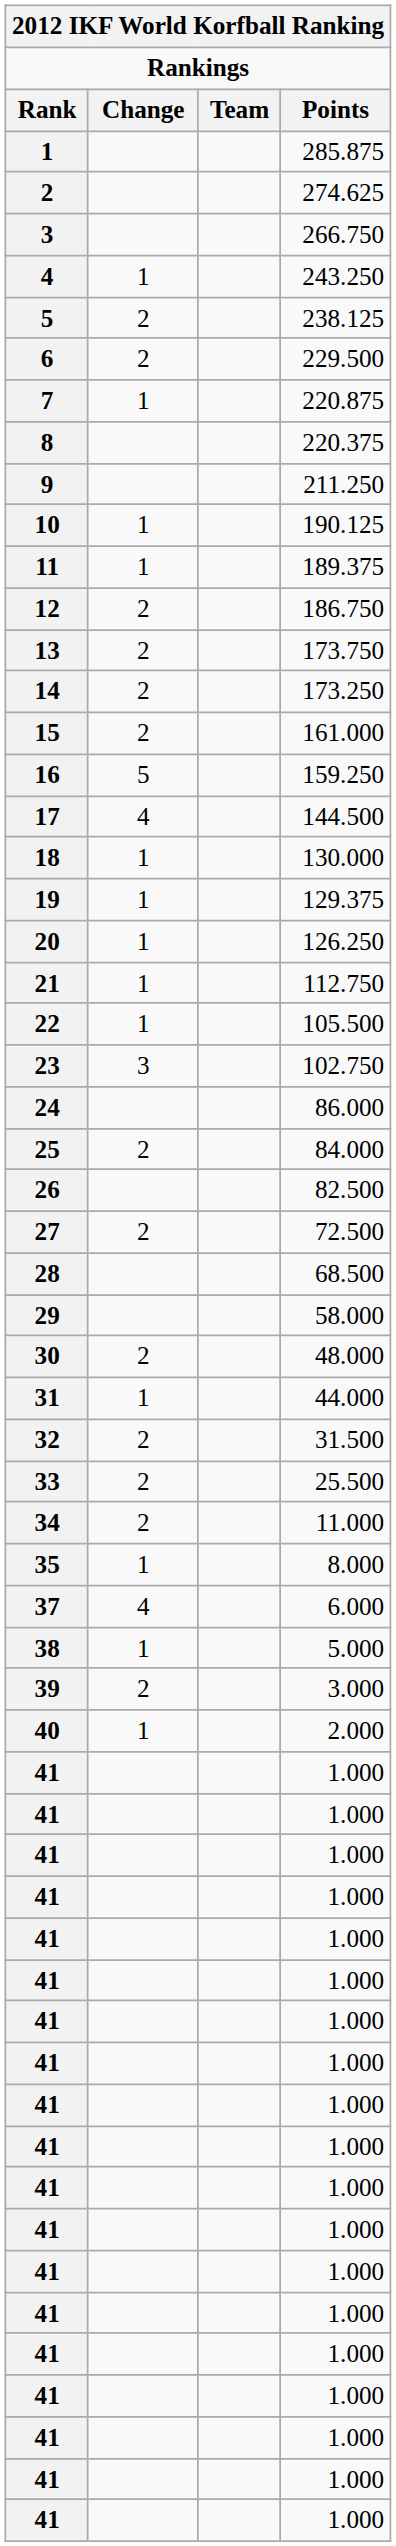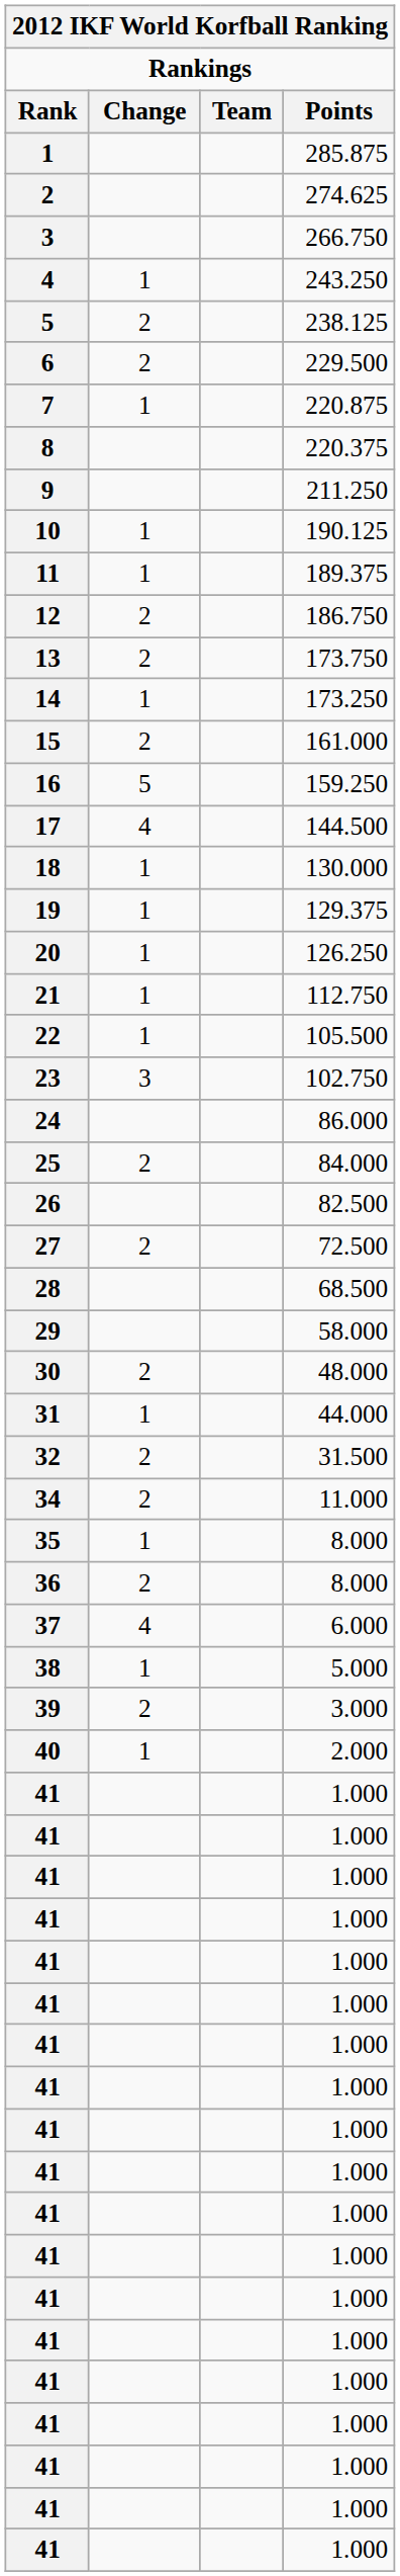14 | Change: 2 -> 1
- row: 33 | 2 | 25.500
+ row: 36 | 2 | 8.000
